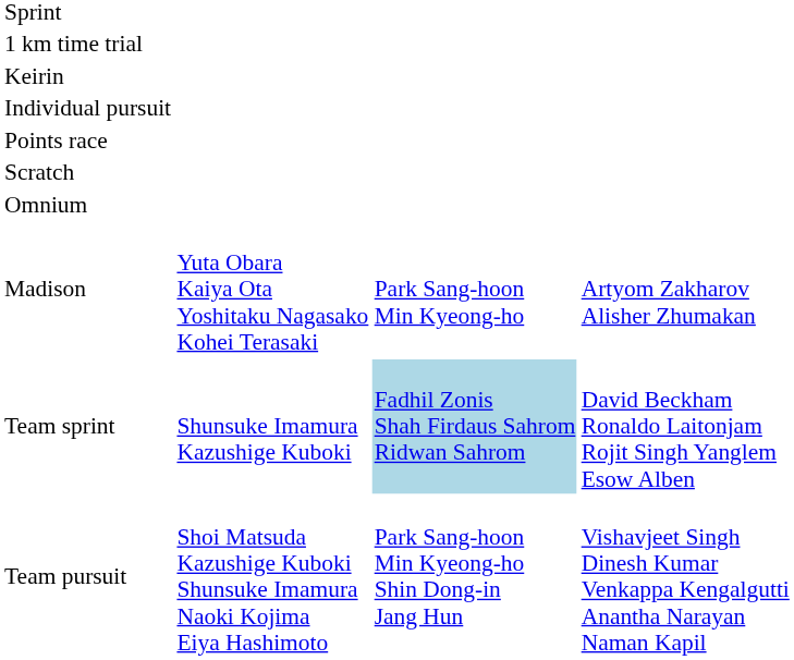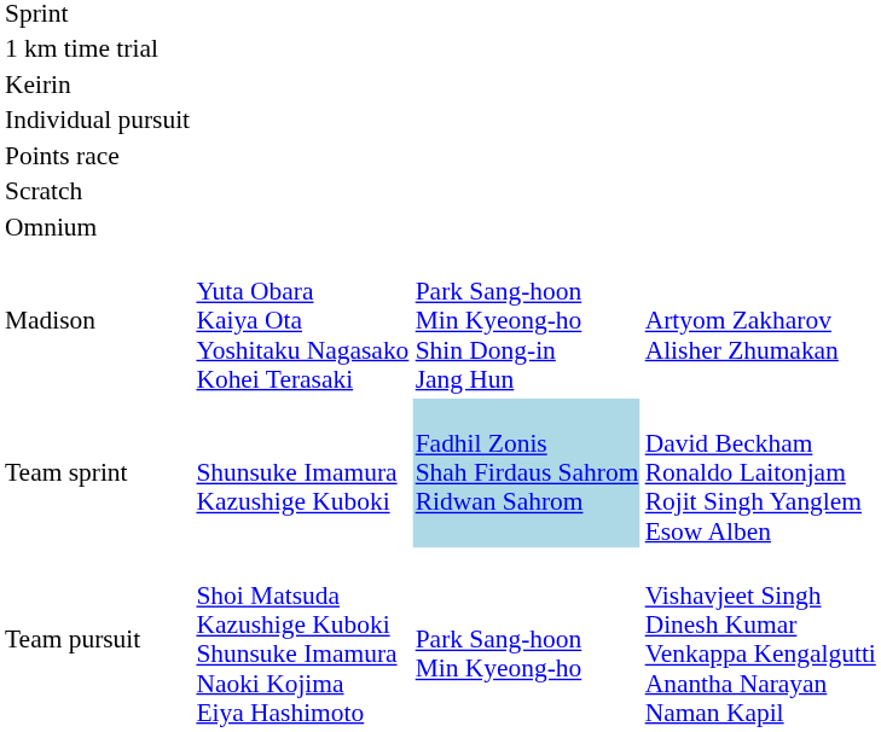Madison | column 3: Park Sang-hoon Min Kyeong-ho -> Park Sang-hoon Min Kyeong-ho Shin Dong-in Jang Hun
Team pursuit | column 3: Park Sang-hoon Min Kyeong-ho Shin Dong-in Jang Hun -> Park Sang-hoon Min Kyeong-ho
